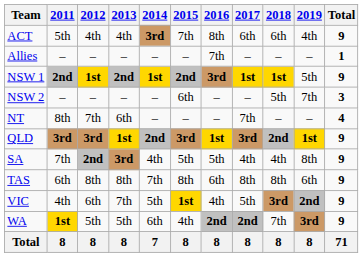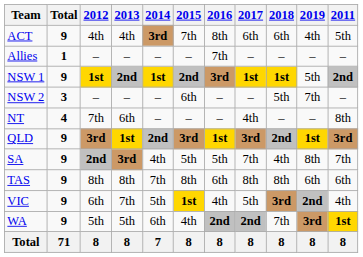columns swapped: 2011 <-> Total
NT | 2017: 7th -> 4th
SA | 2017: 4th -> 7th
